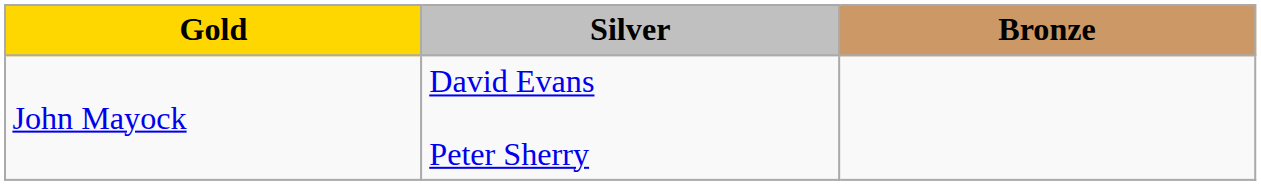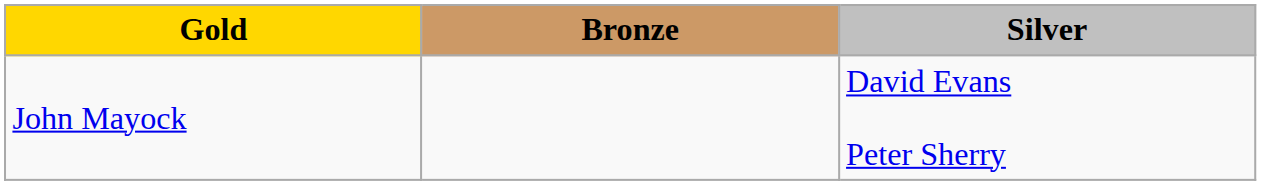columns swapped: Silver <-> Bronze
